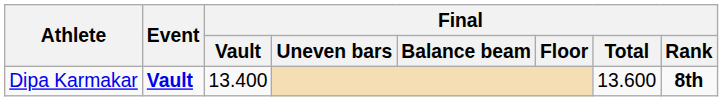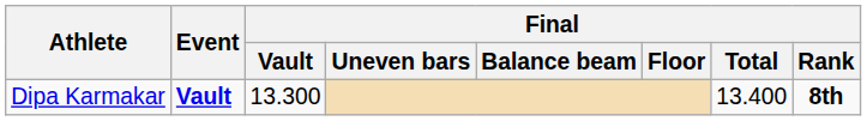Dipa Karmakar | Final / Vault: 13.400 -> 13.300
Dipa Karmakar | Final / Total: 13.600 -> 13.400
